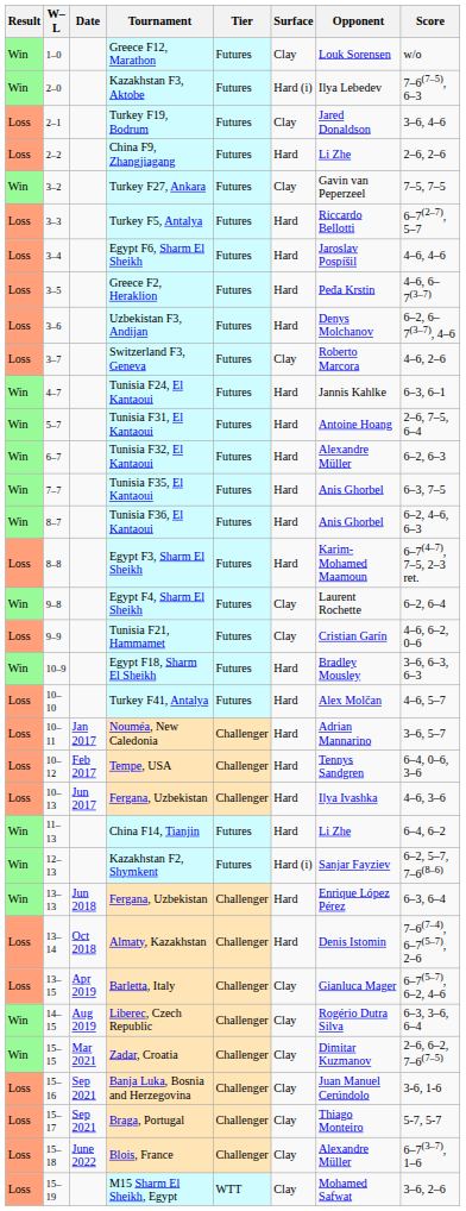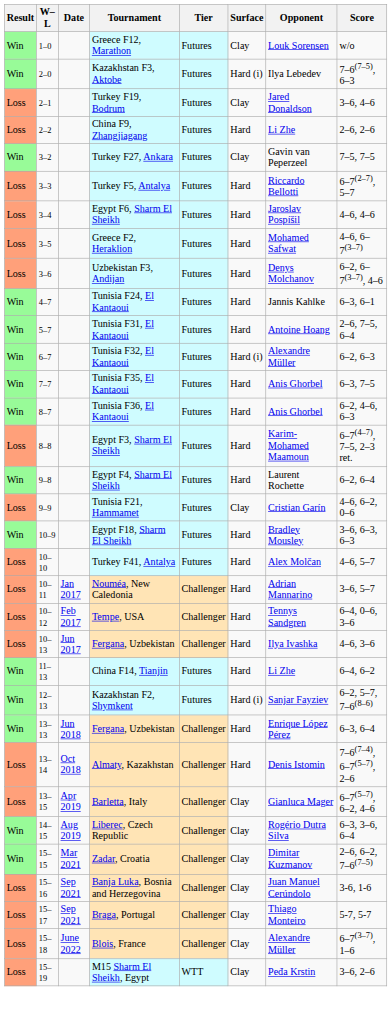Greece F2, Heraklion | Opponent: Peđa Krstin -> Mohamed Safwat
- row: Loss | 3–7 | Switzerland F3, Geneva | Futures | Clay | Roberto Marcora | 4–6, 2–6
Tunisia F32, El Kantaoui | Surface: Hard -> Hard (i)
Egypt F4, Sharm El Sheikh | Surface: Clay -> Hard
M15 Sharm El Sheikh, Egypt | Opponent: Mohamed Safwat -> Peđa Krstin
